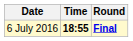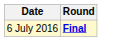- column: Time | 18:55
